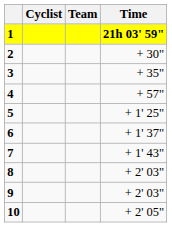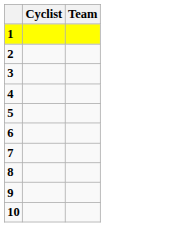- column: Time | 21h 03' 59" | + 30" | + 35" | + 57" | + 1' 25" | + 1' 37" | + 1' 43" | + 2' 03" | + 2' 03" | + 2' 05"
